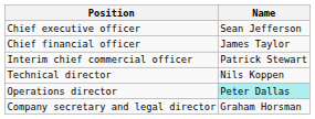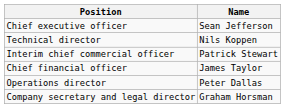rows swapped: Technical director <-> Chief financial officer
Operations director | Name: paleturquoise background -> no background
